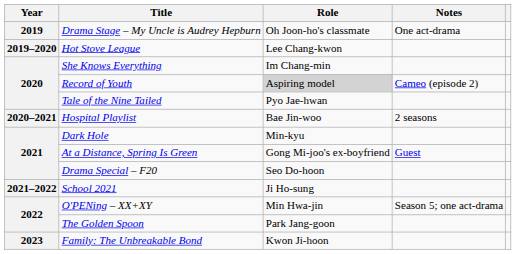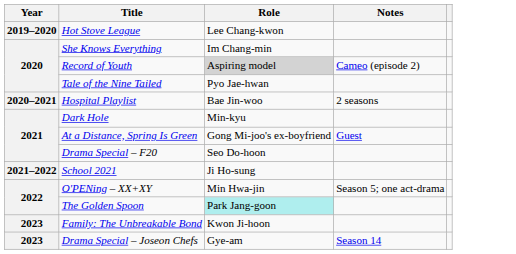- row: 2019 | Drama Stage – My Uncle is Audrey Hepburn | Oh Joon-ho's classmate | One act-drama
The Golden Spoon | Role: no background -> paleturquoise background
+ row: 2023 | Drama Special – Joseon Chefs | Gye-am | Season 14
